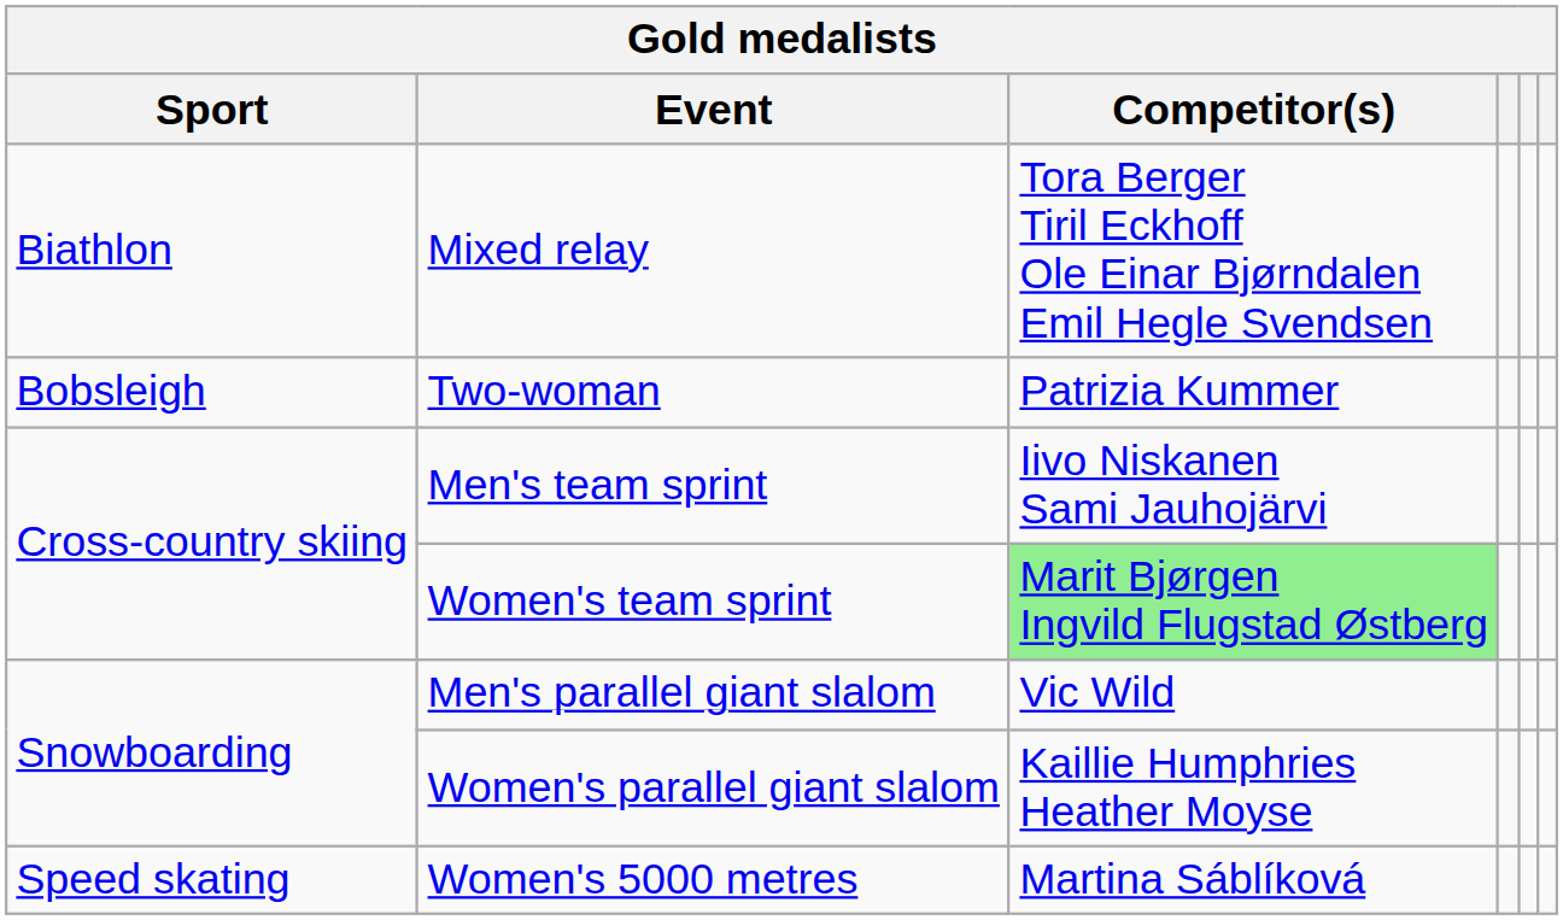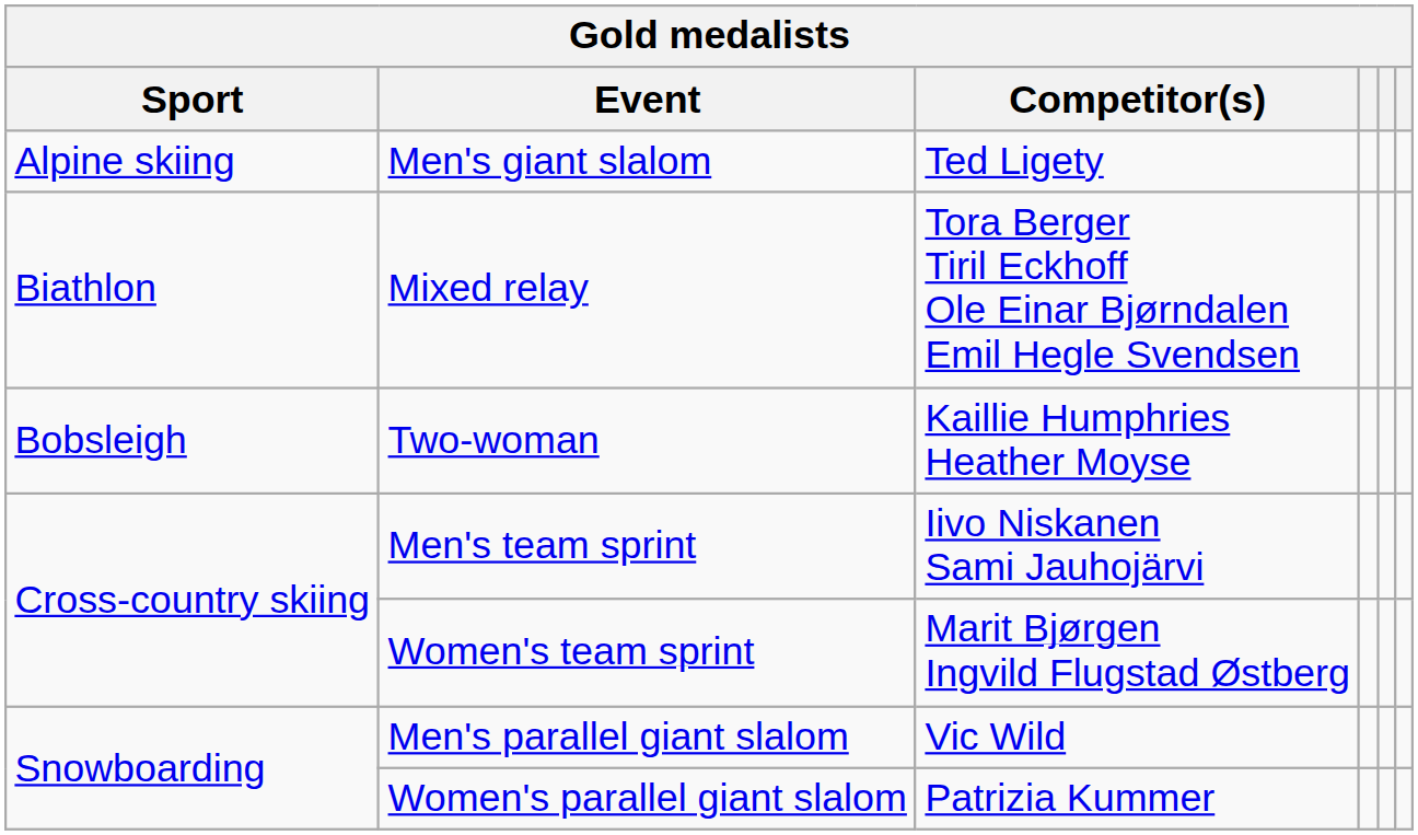+ row: Alpine skiing | Men's giant slalom | Ted Ligety
Two-woman | Competitor(s): Patrizia Kummer -> Kaillie Humphries Heather Moyse
Women's team sprint | Competitor(s): lightgreen background -> no background
Women's parallel giant slalom | Competitor(s): Kaillie Humphries Heather Moyse -> Patrizia Kummer
- row: Speed skating | Women's 5000 metres | Martina Sáblíková
